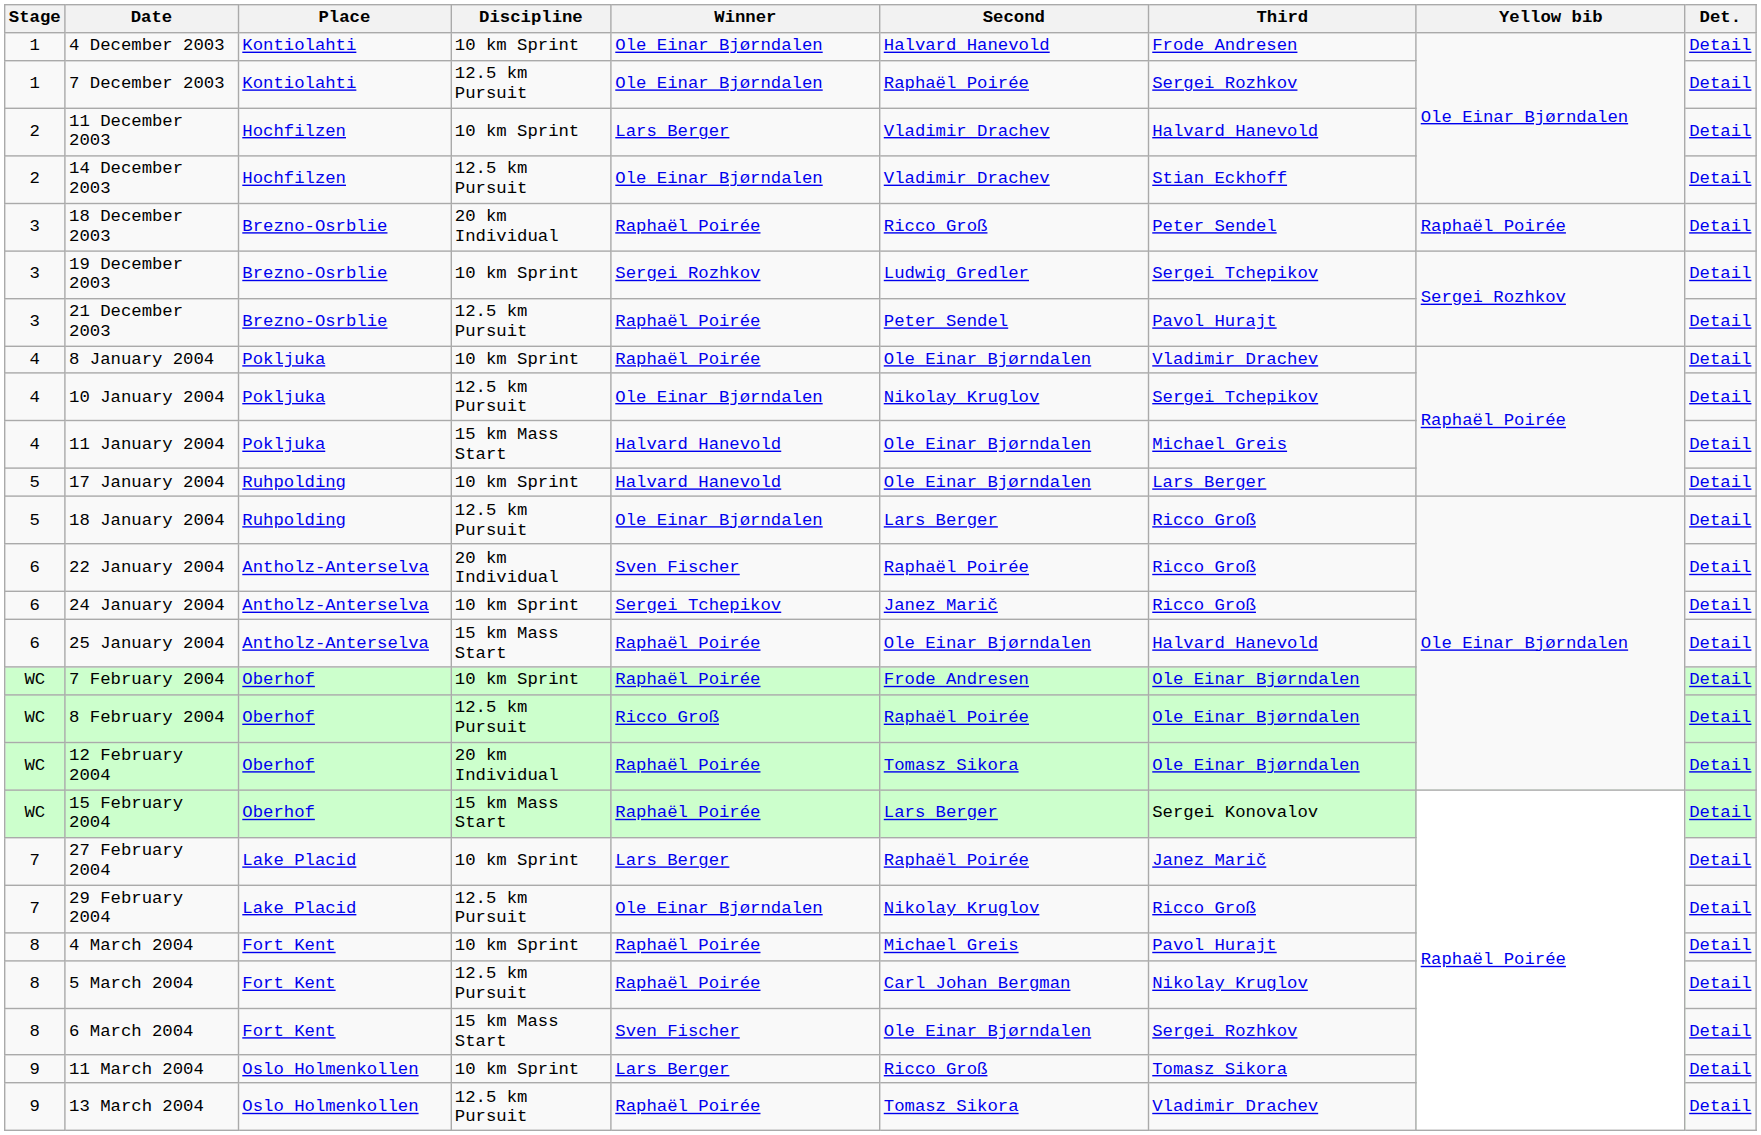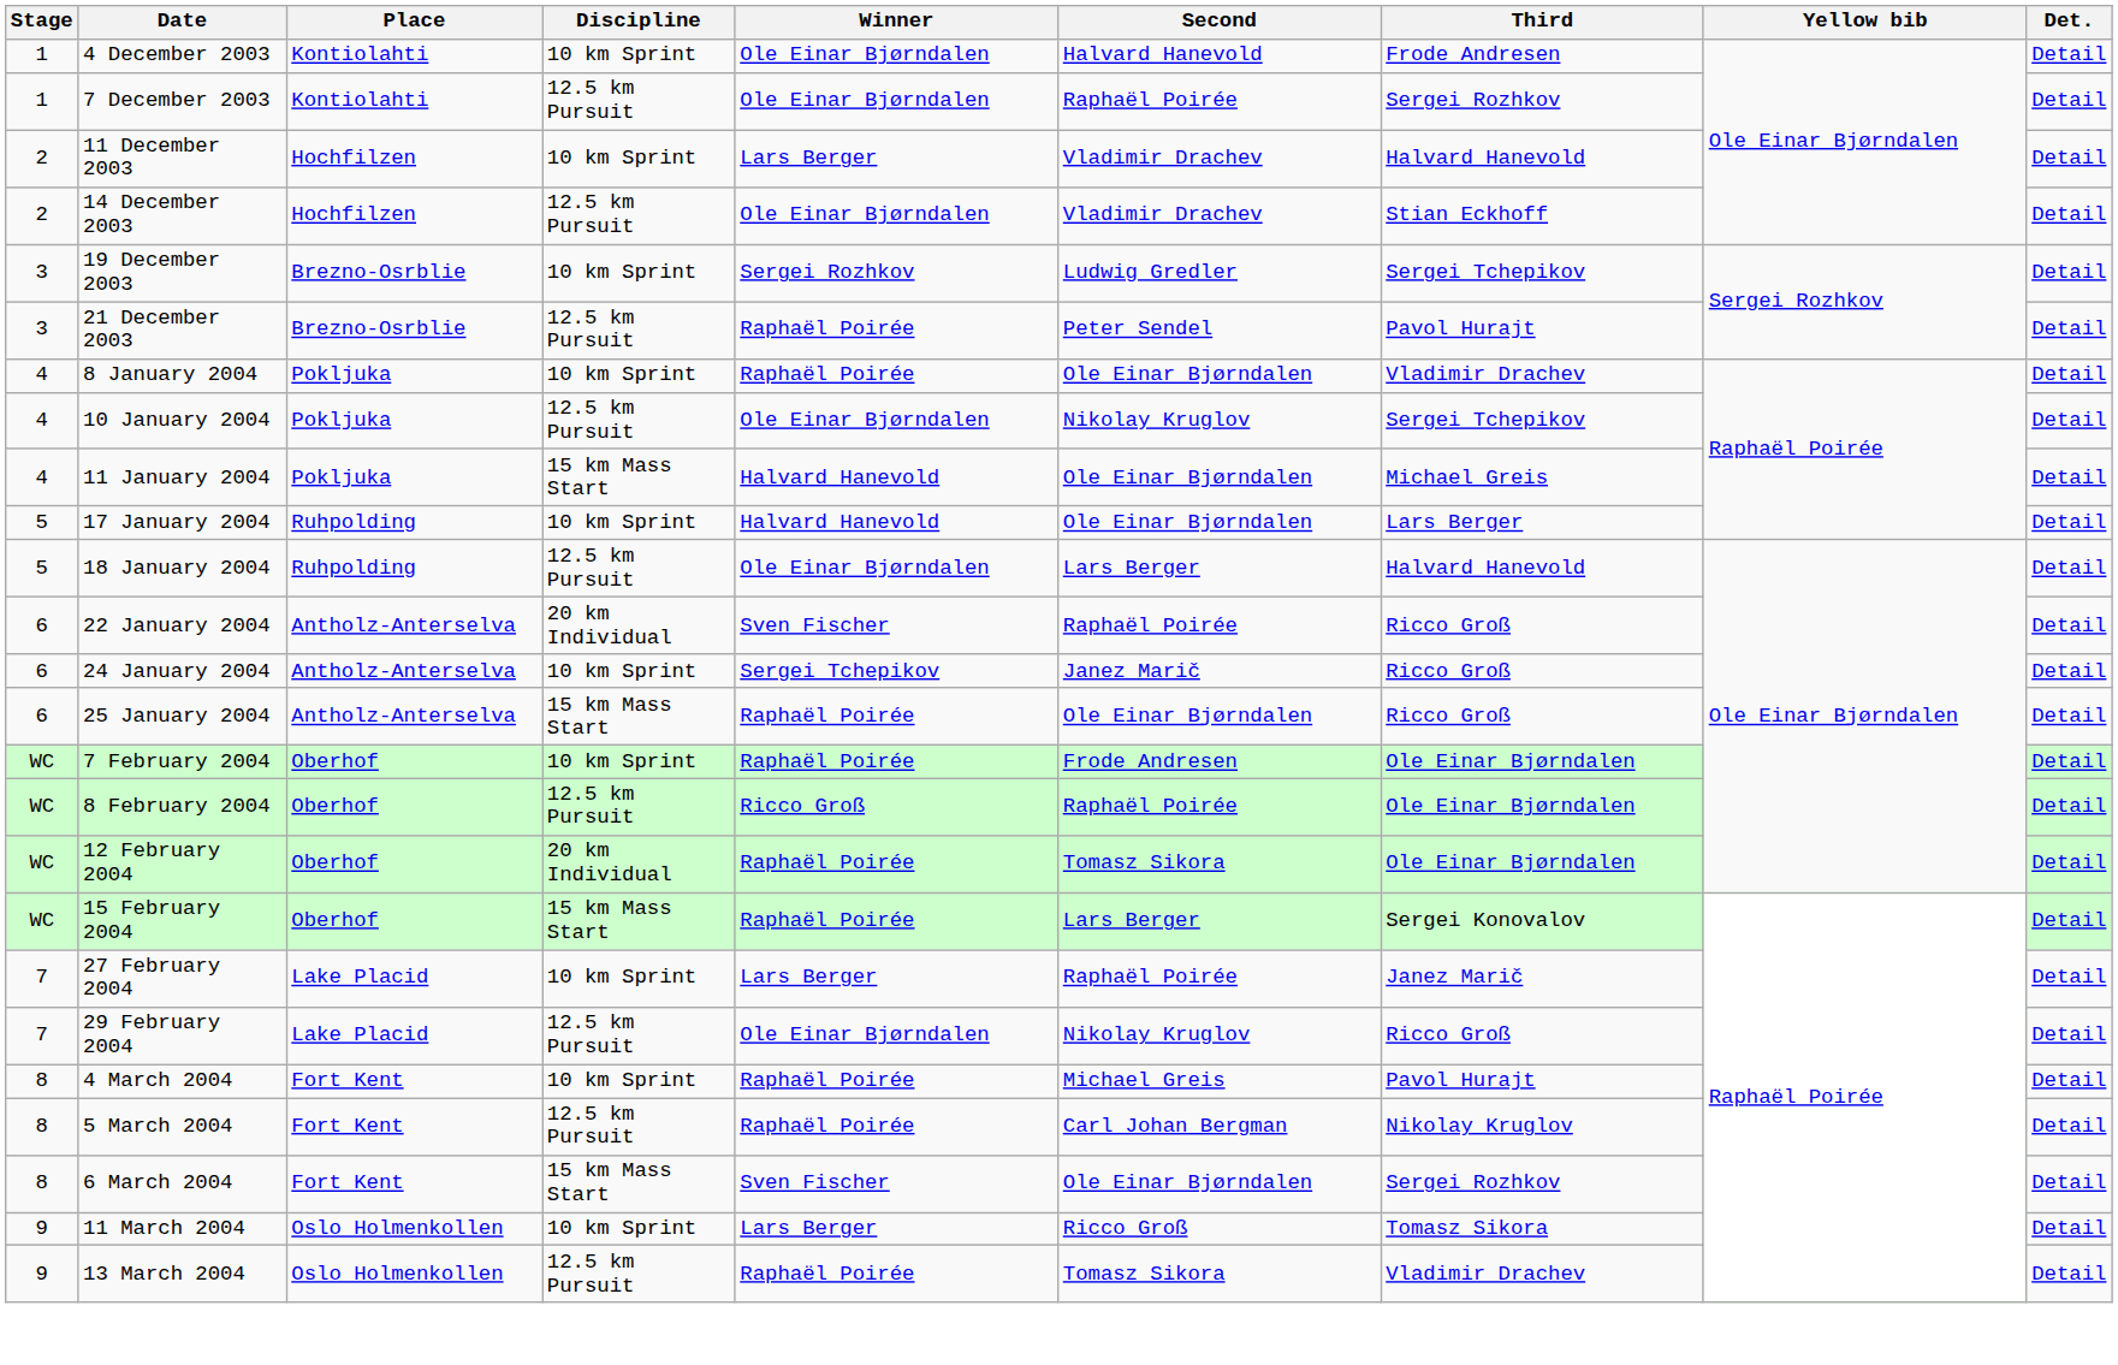- row: 3 | 18 December 2003 | Brezno-Osrblie | 20 km Individual | Raphaël Poirée | Ricco Groß | Peter Sendel | Raphaël Poirée | Detail
18 January 2004 | Third: Ricco Groß -> Halvard Hanevold
25 January 2004 | Third: Halvard Hanevold -> Ricco Groß
